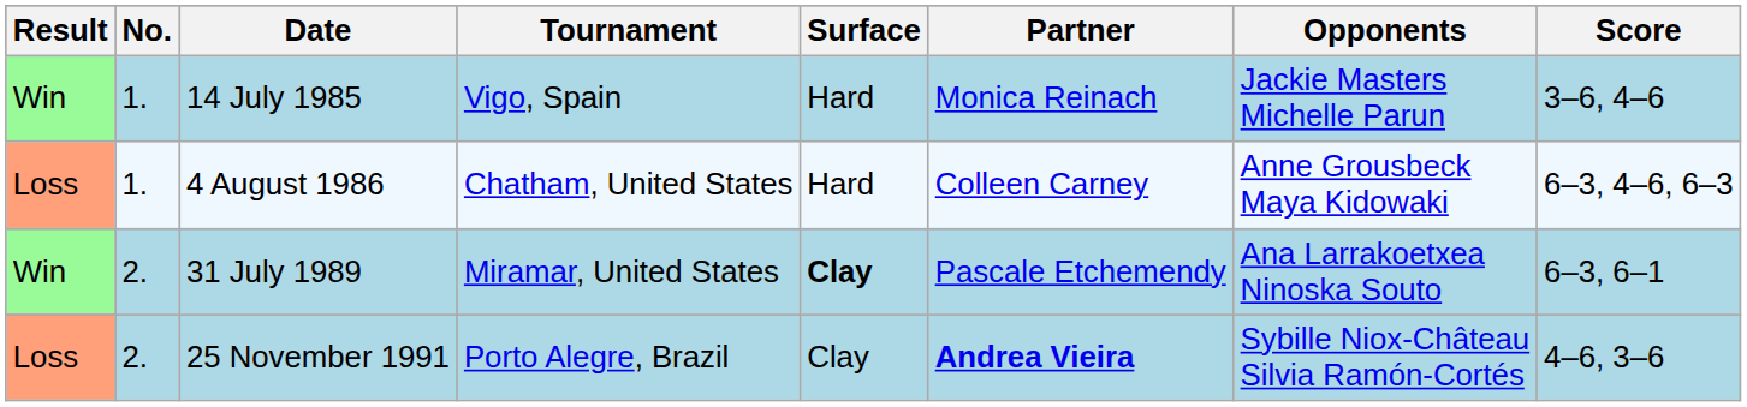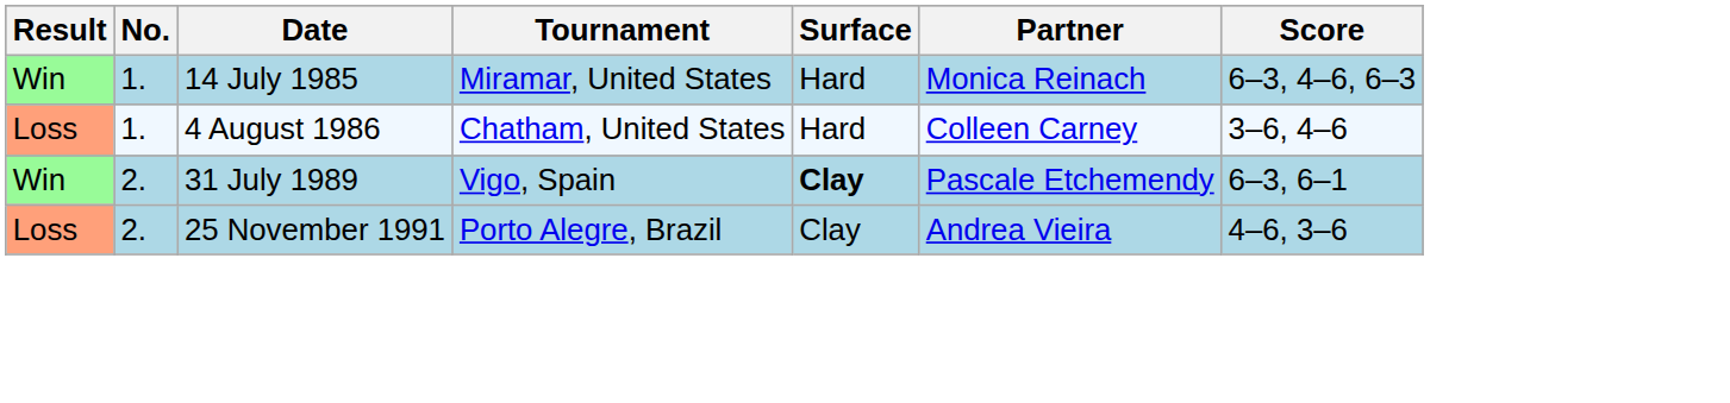- column: Opponents | Jackie Masters Michelle Parun | Anne Grousbeck Maya Kidowaki | Ana Larrakoetxea Ninoska Souto | Sybille Niox-Château Silvia Ramón-Cortés
14 July 1985 | Tournament: Vigo, Spain -> Miramar, United States
14 July 1985 | Score: 3–6, 4–6 -> 6–3, 4–6, 6–3
4 August 1986 | Score: 6–3, 4–6, 6–3 -> 3–6, 4–6
31 July 1989 | Tournament: Miramar, United States -> Vigo, Spain
25 November 1991 | Partner: bold -> normal
